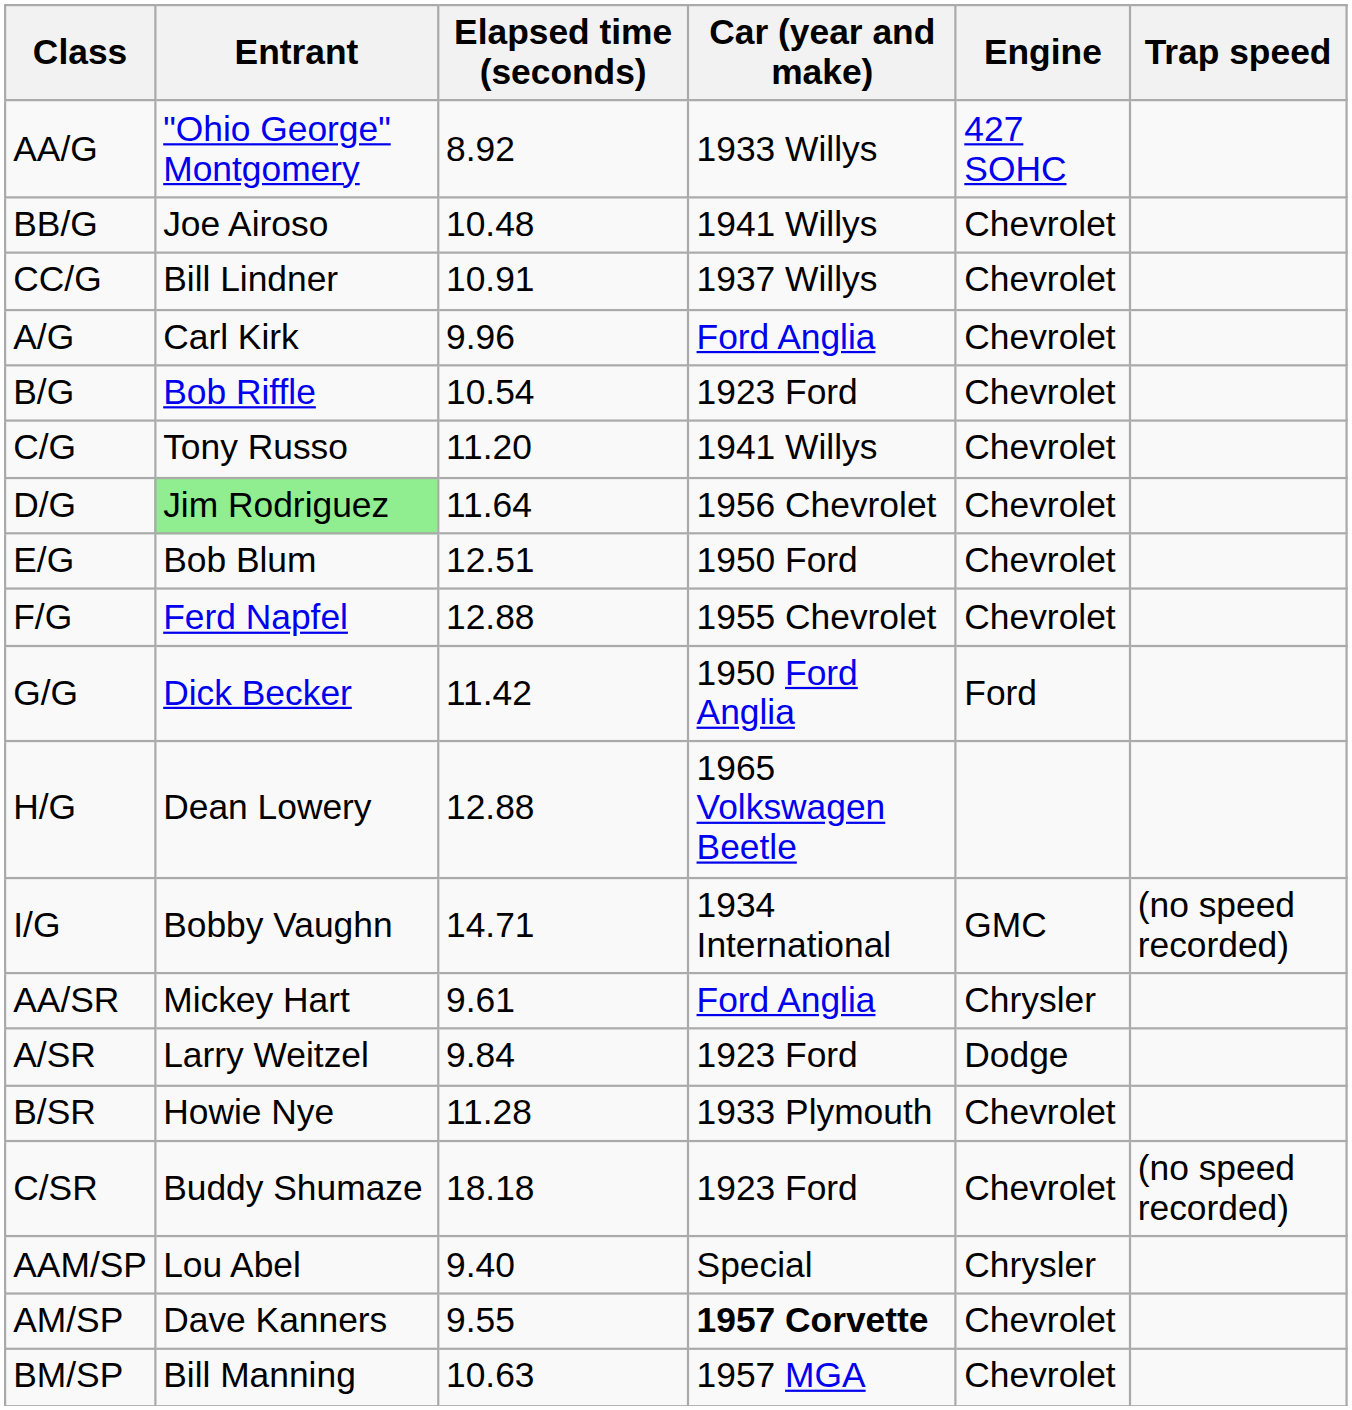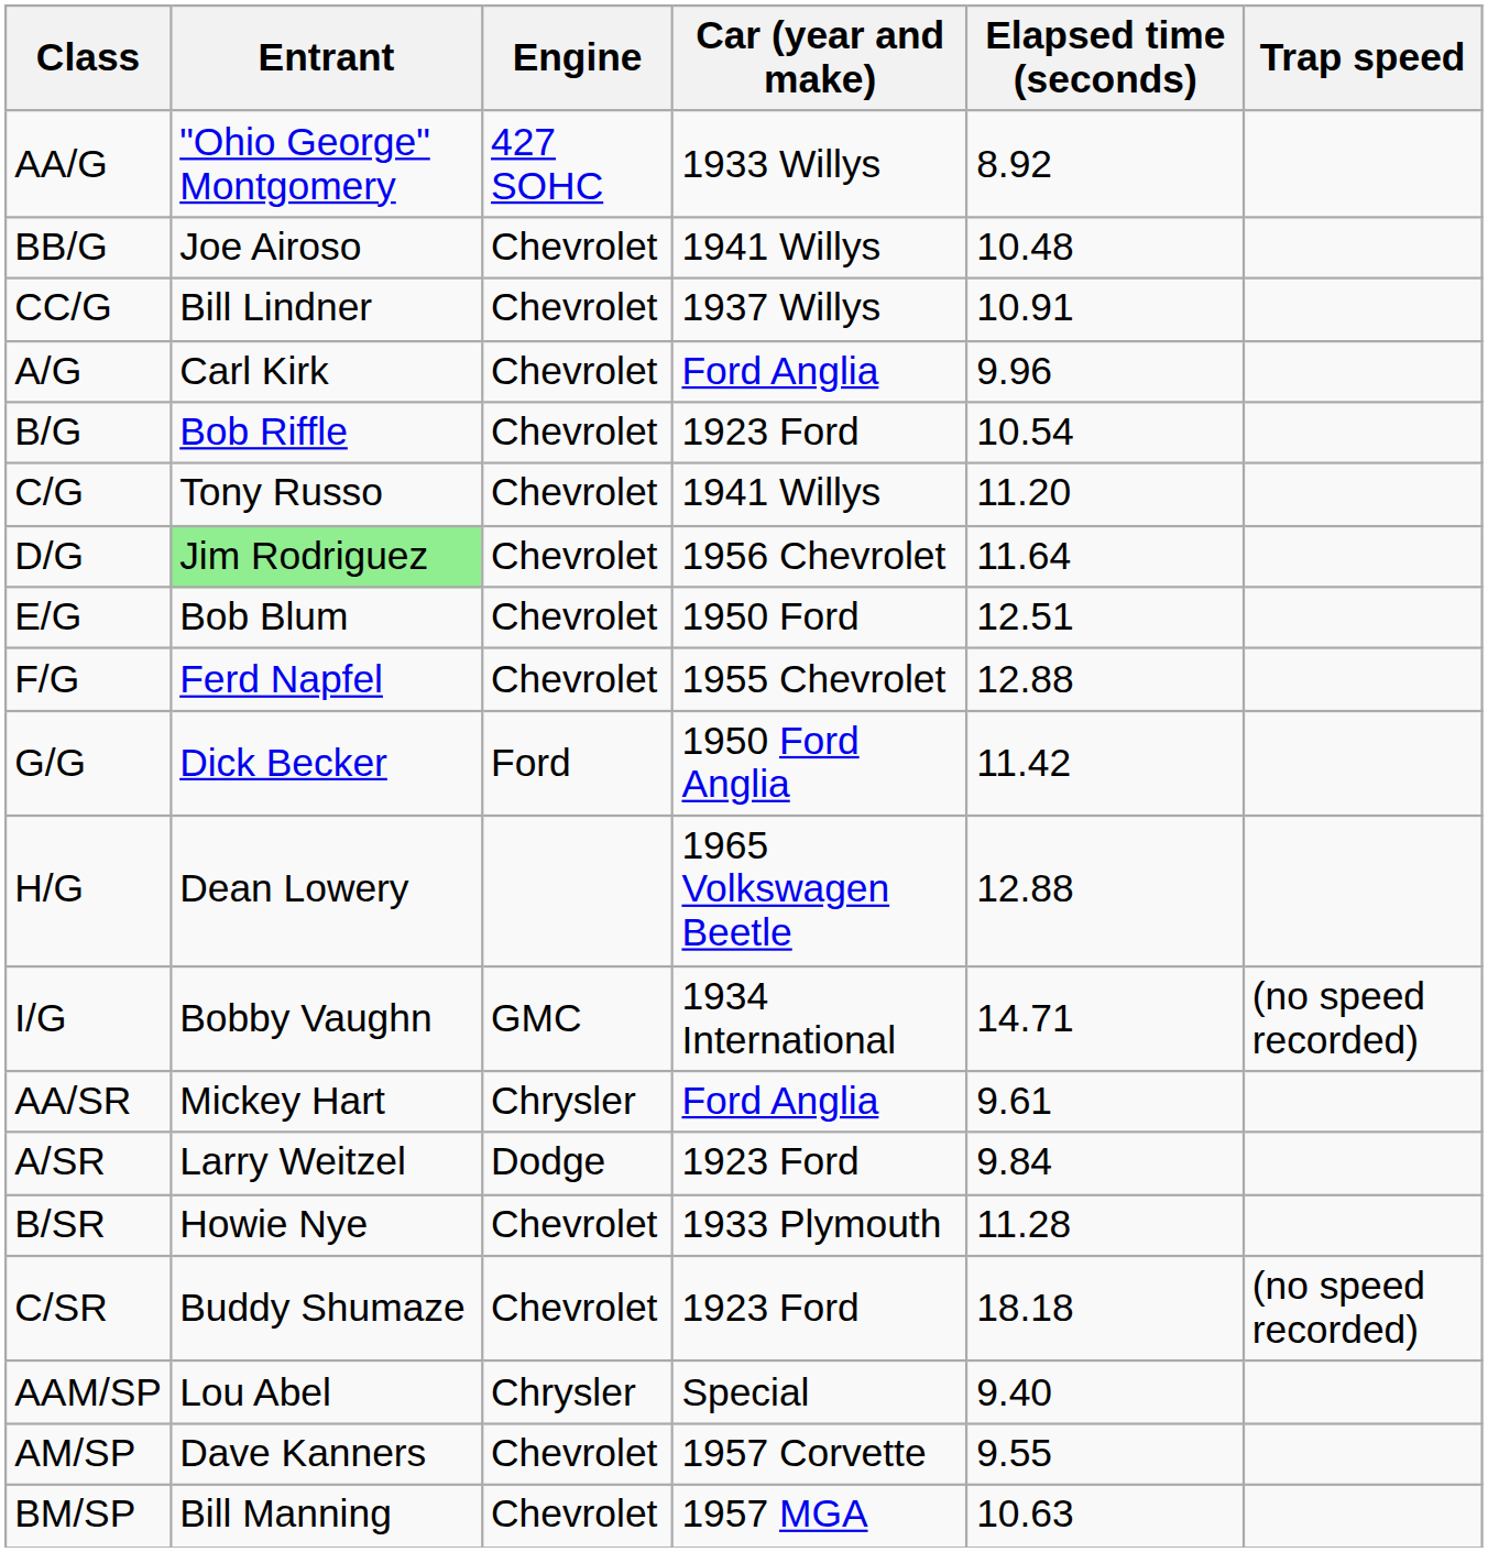columns swapped: Engine <-> Elapsed time (seconds)
AM/SP | Car (year and make): bold -> normal
